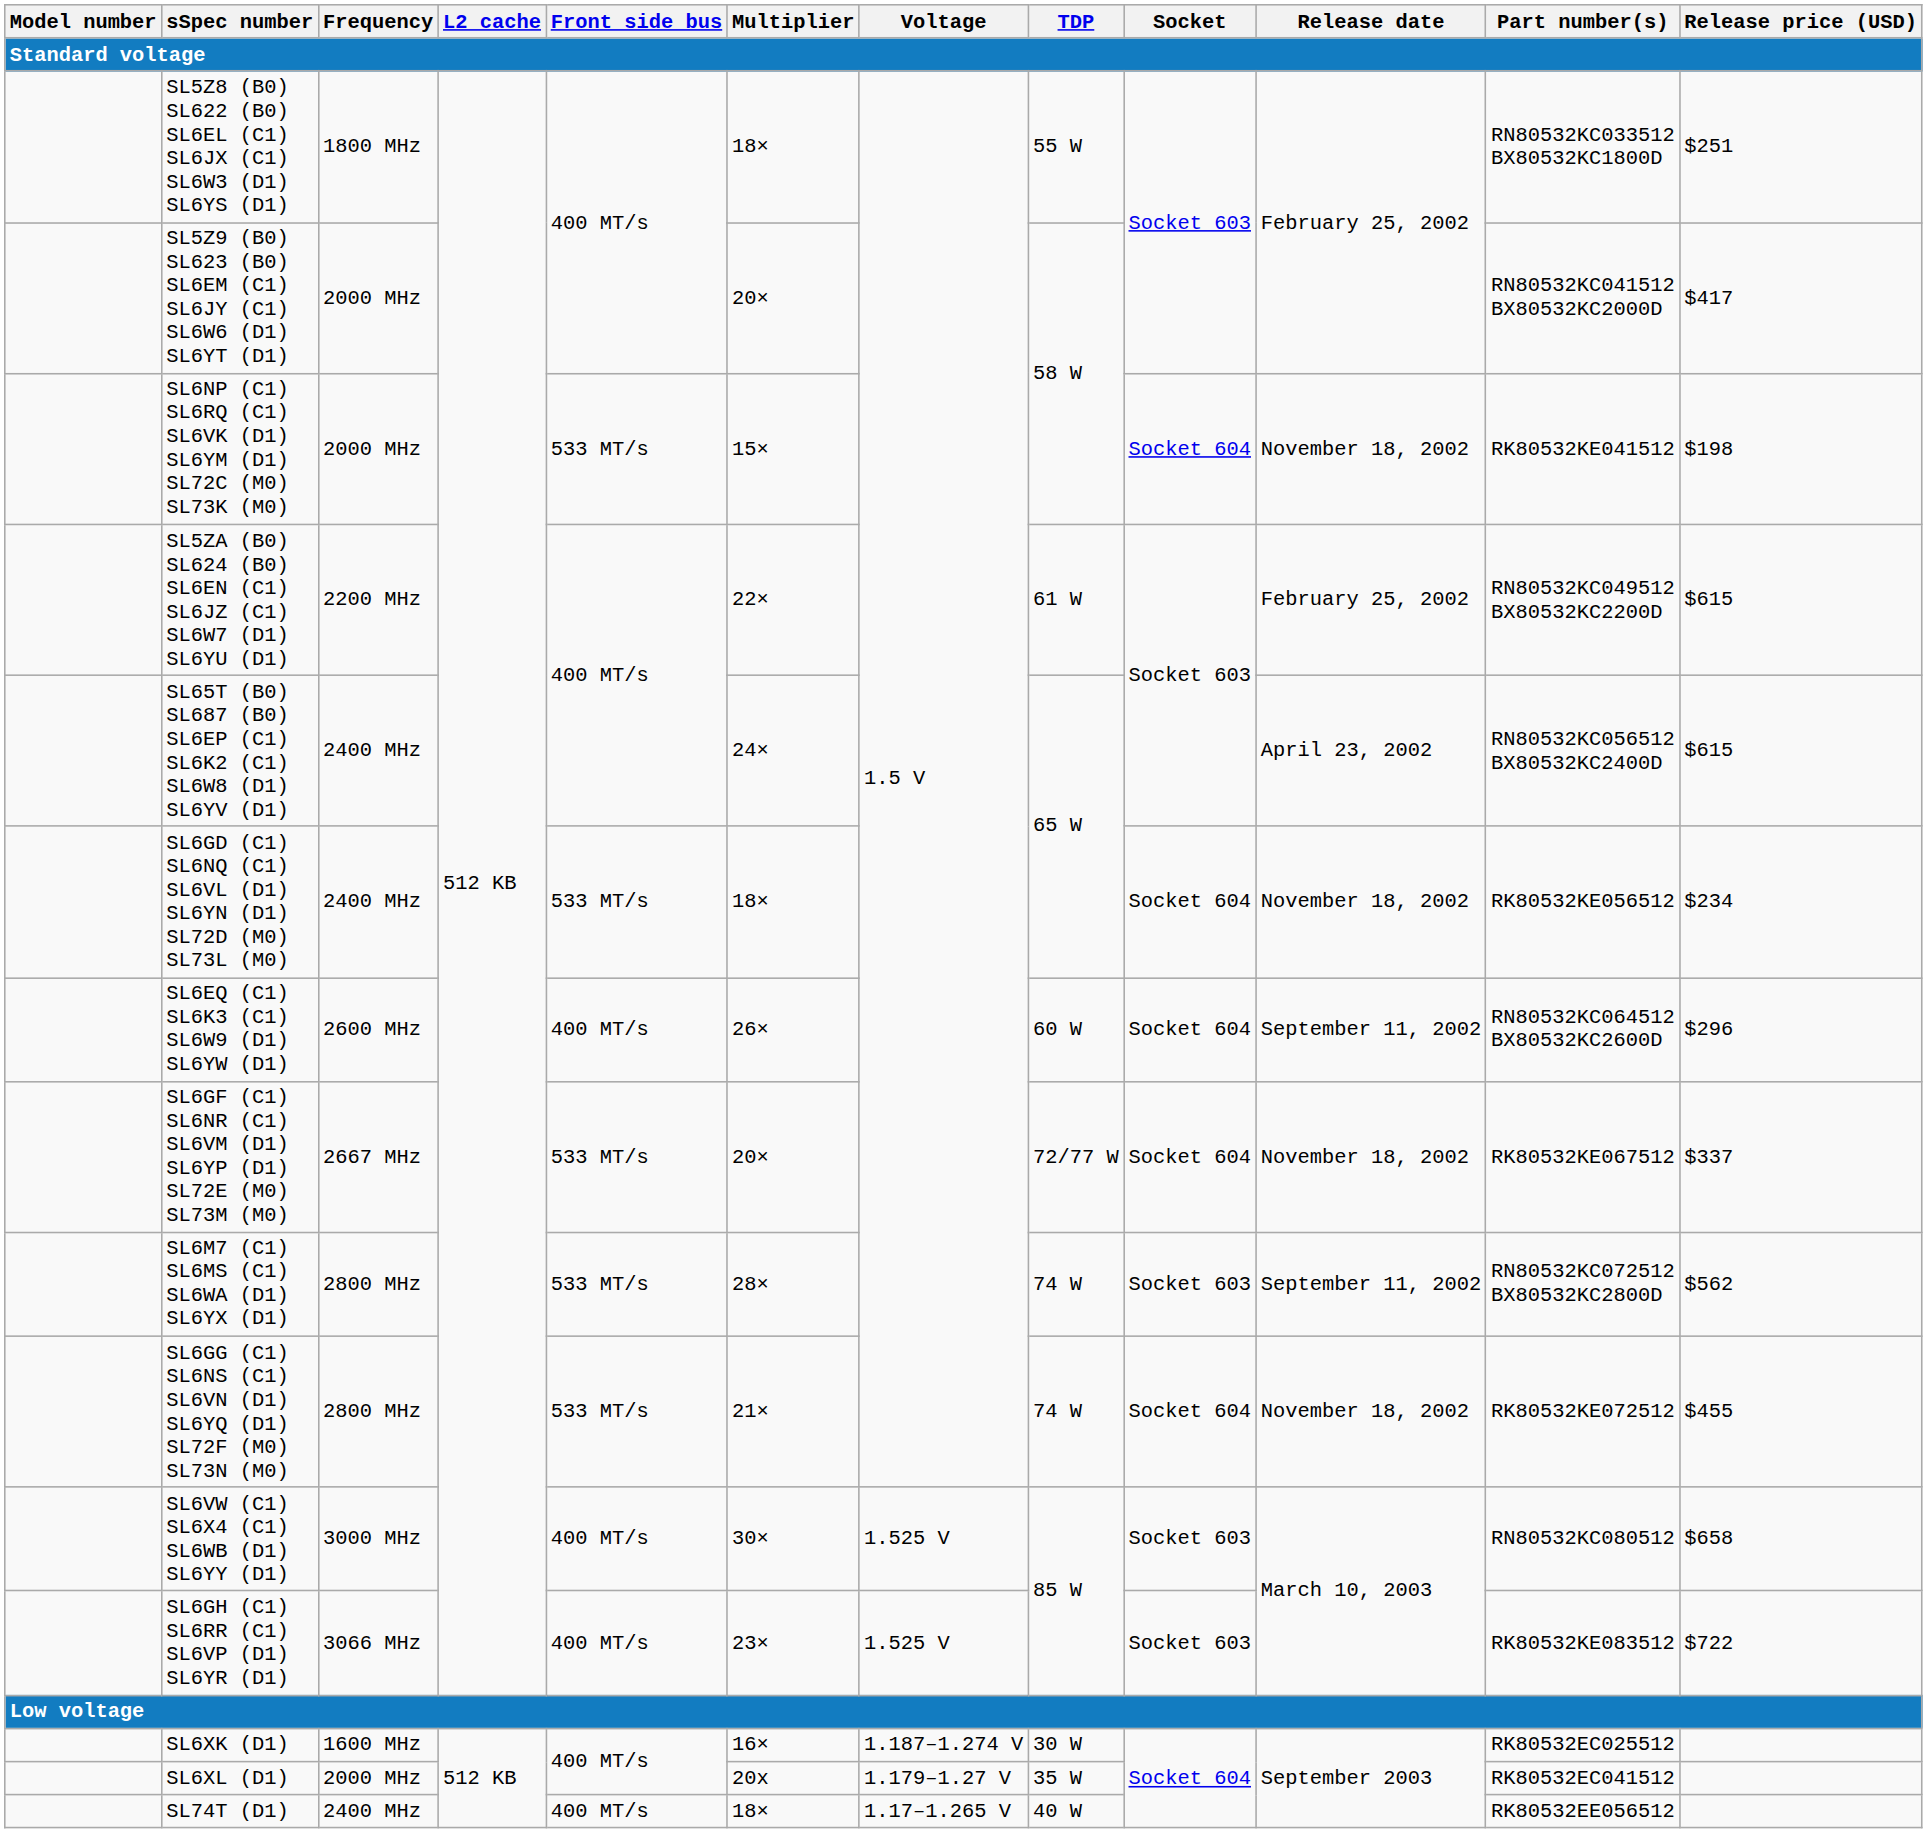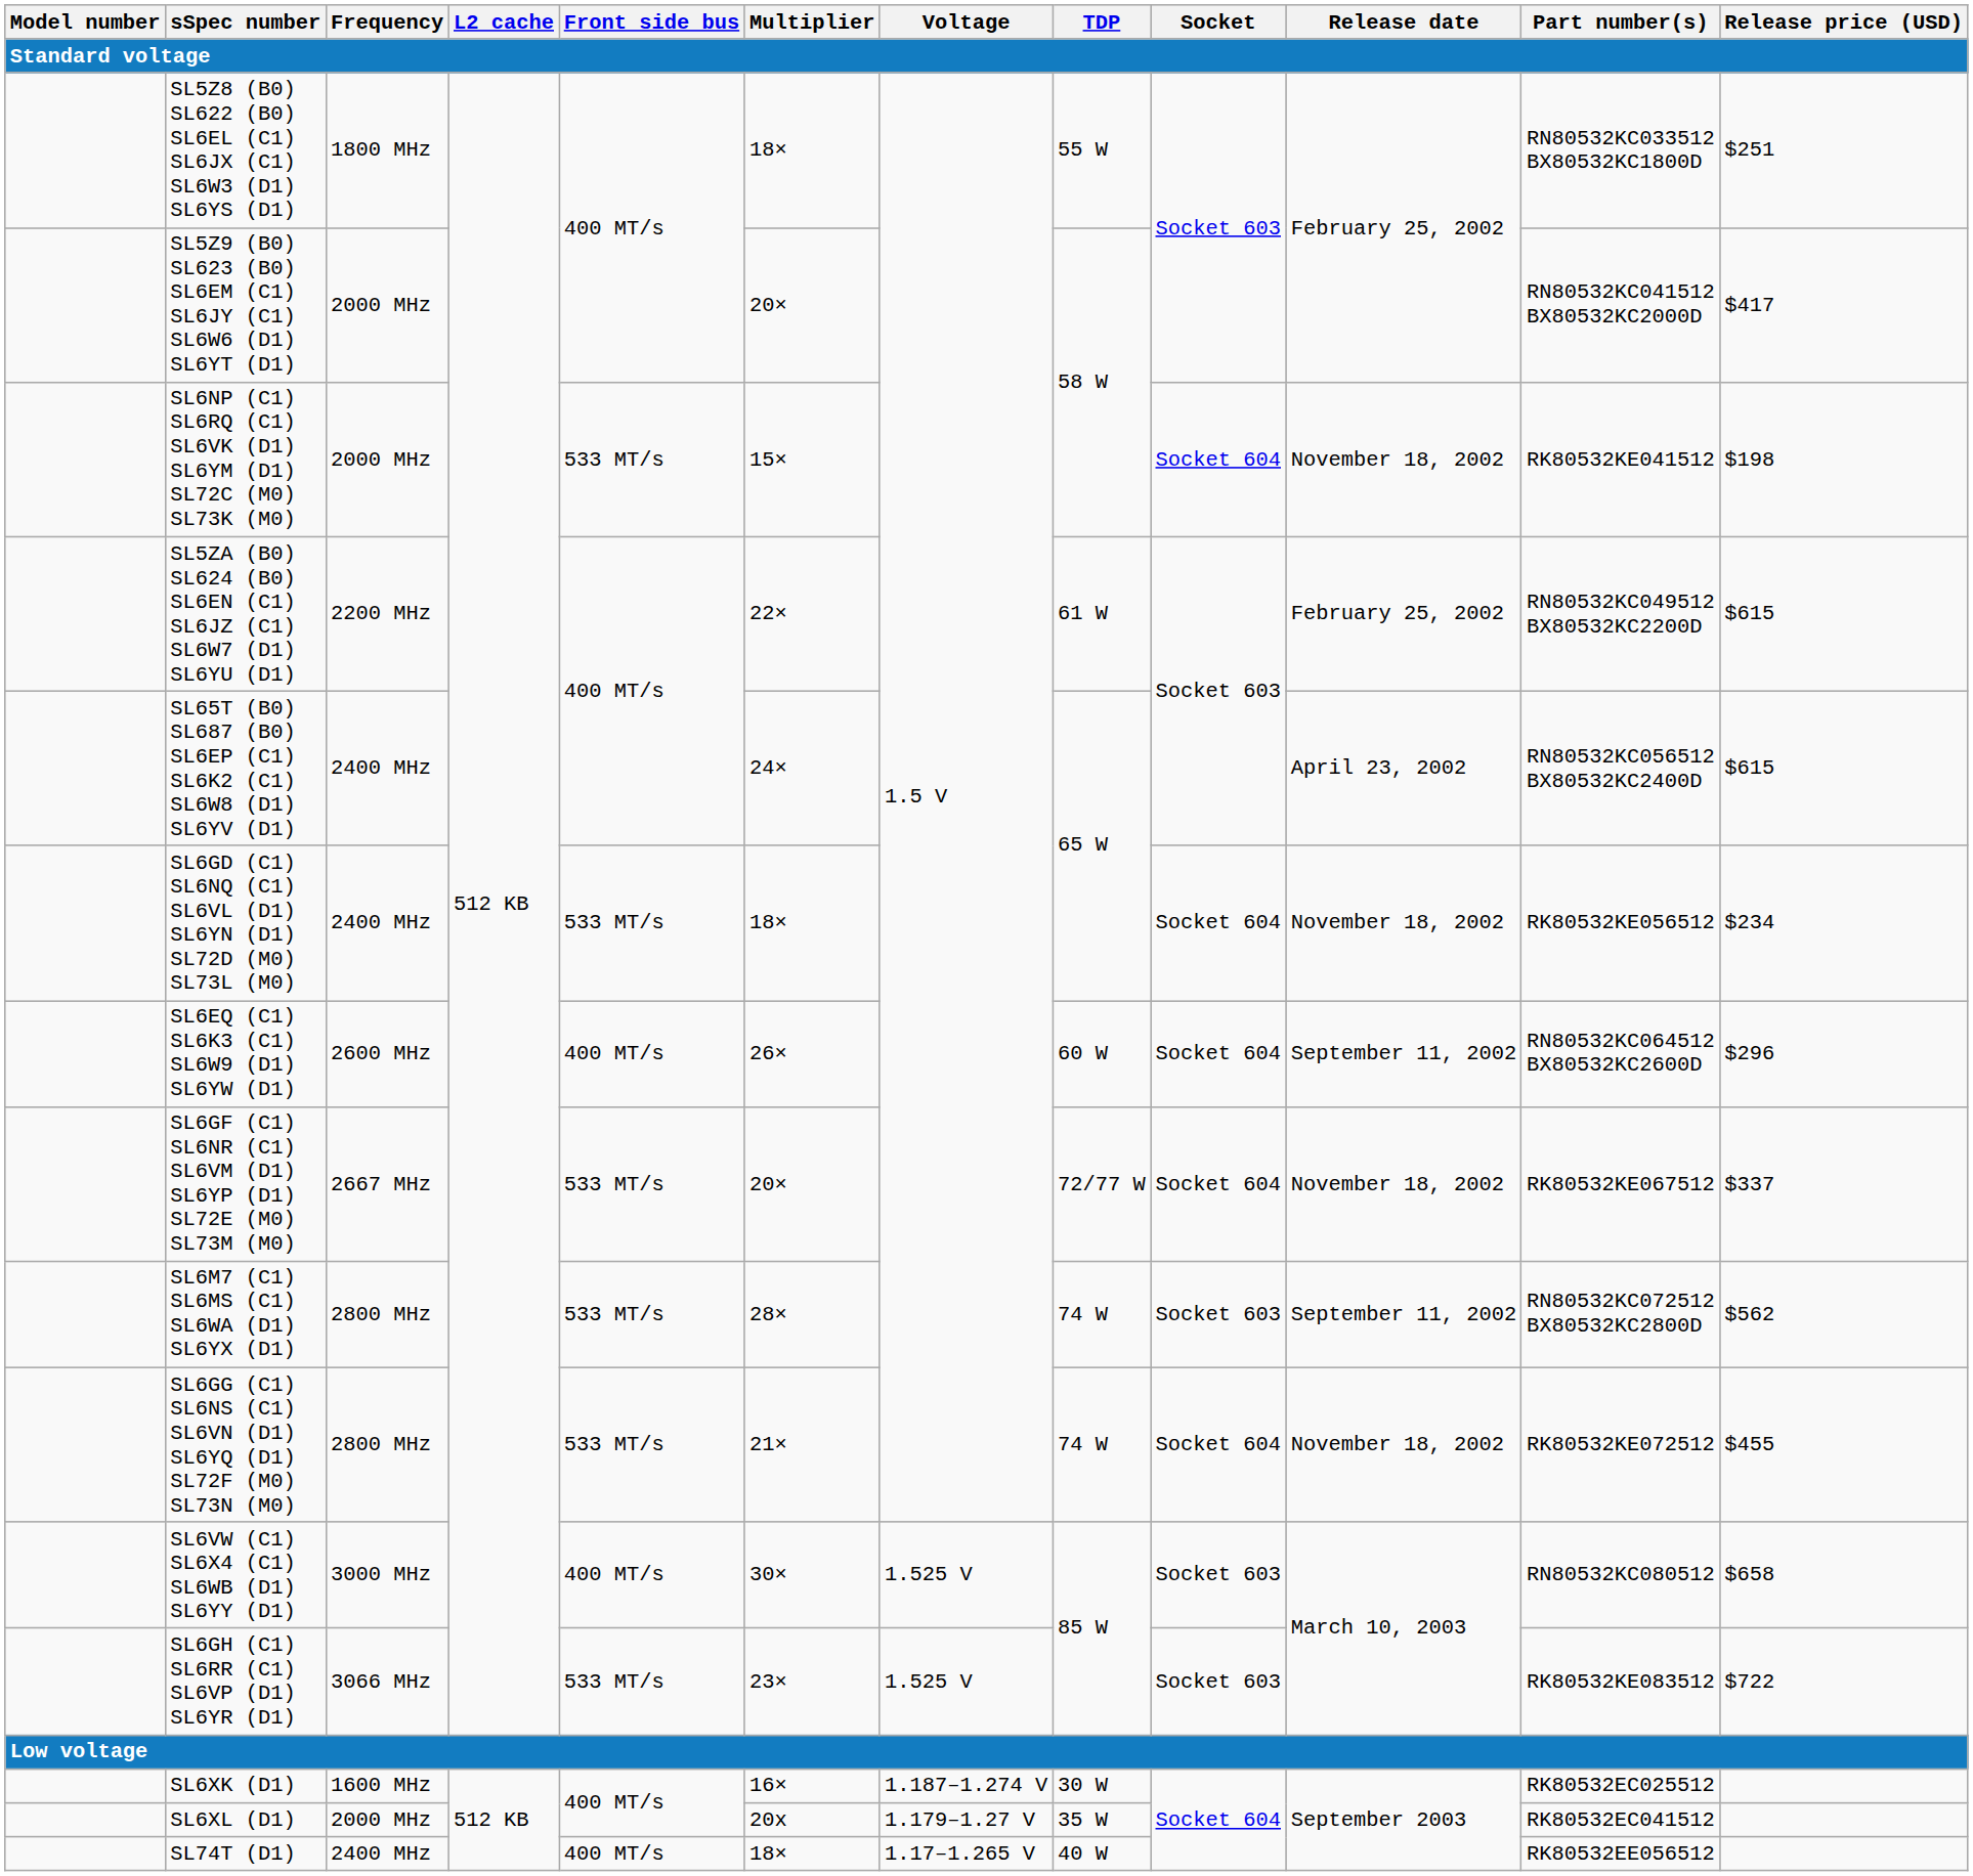SL6GH (C1) SL6RR (C1) SL6VP (D1) SL6YR (D1) | Front side bus: 400 MT/s -> 533 MT/s
